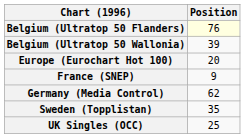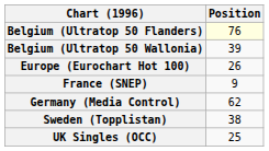Europe (Eurochart Hot 100) | Position: 20 -> 26
Sweden (Topplistan) | Position: 35 -> 38
